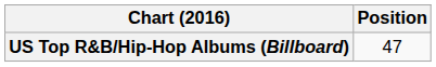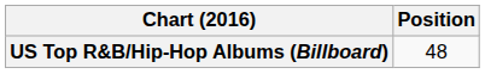US Top R&B/Hip-Hop Albums (Billboard) | Position: 47 -> 48
